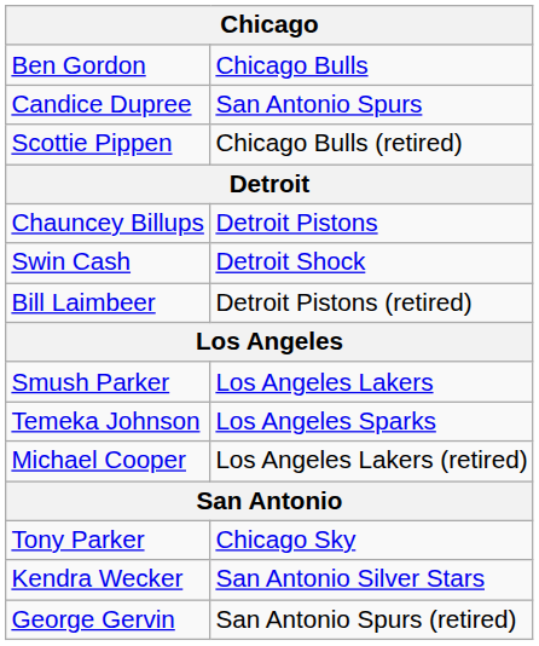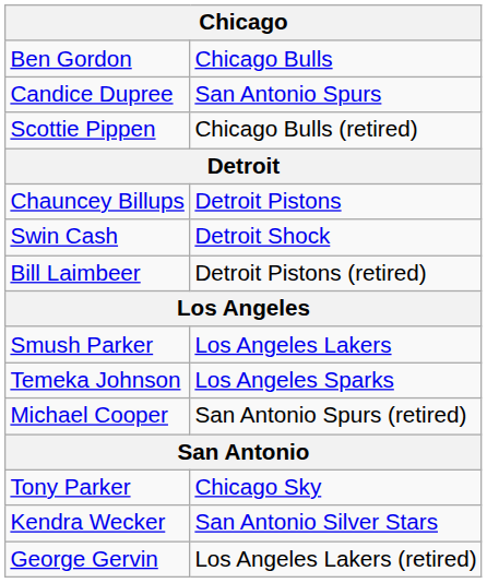Michael Cooper | column 2: Los Angeles Lakers (retired) -> San Antonio Spurs (retired)
George Gervin | column 2: San Antonio Spurs (retired) -> Los Angeles Lakers (retired)
